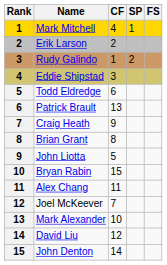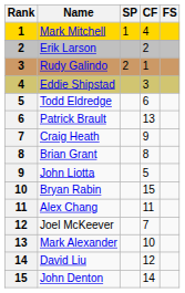columns swapped: CF <-> SP
